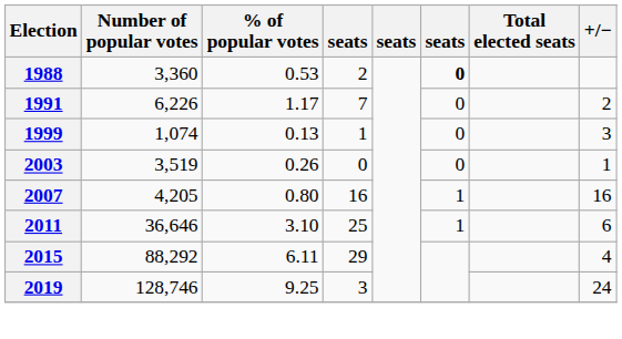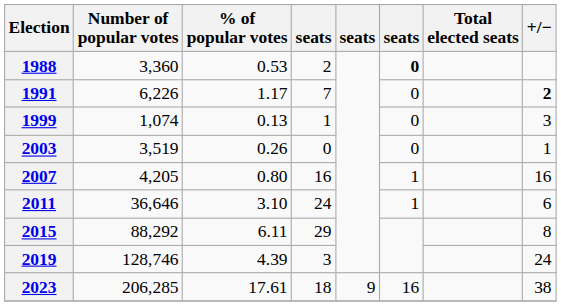1991 | +/−: normal -> bold
2011 | column 4: 25 -> 24
2015 | +/−: 4 -> 8
2019 | % of popular votes: 9.25 -> 4.39
+ row: 2023 | 206,285 | 17.61 | 18 | 9 | 16 | 38
